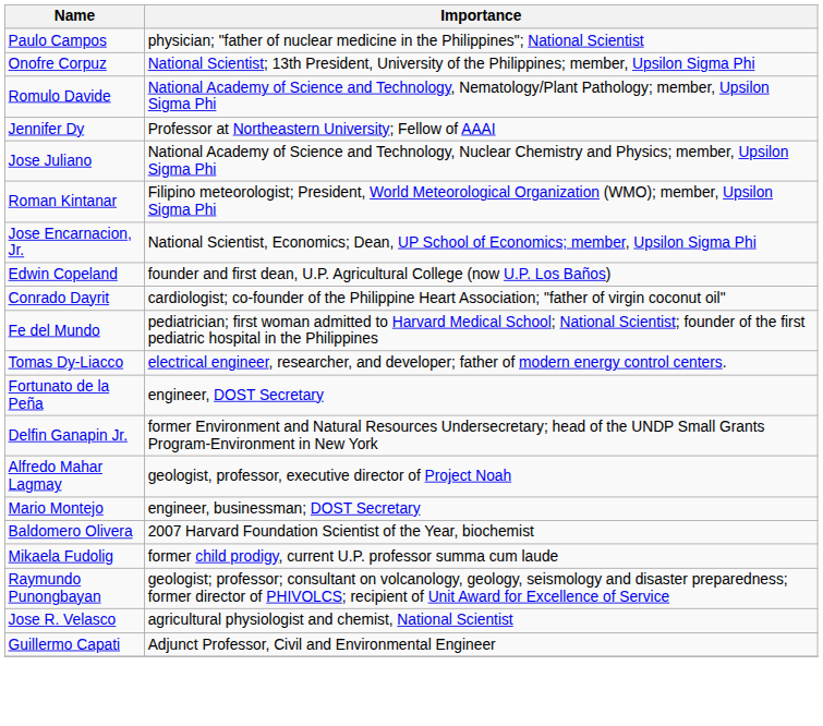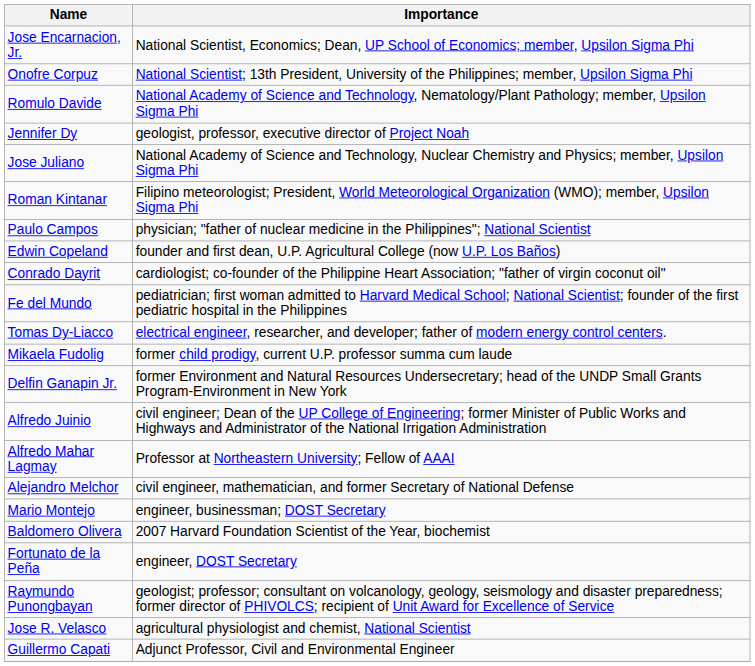rows swapped: Jose Encarnacion, Jr. <-> Paulo Campos
Jennifer Dy | Importance: Professor at Northeastern University; Fellow of AAAI -> geologist, professor, executive director of Project Noah
rows swapped: Mikaela Fudolig <-> Fortunato de la Peña
+ row: Alfredo Juinio | civil engineer; Dean of the UP College of Engineering; former Minister of Public Works and Highways and Administrator of the National Irrigation Administration
Alfredo Mahar Lagmay | Importance: geologist, professor, executive director of Project Noah -> Professor at Northeastern University; Fellow of AAAI
+ row: Alejandro Melchor | civil engineer, mathematician, and former Secretary of National Defense
